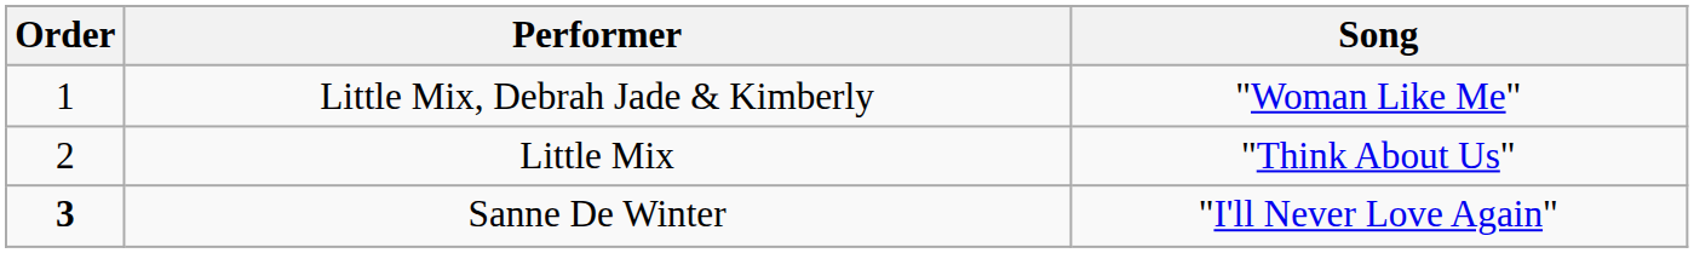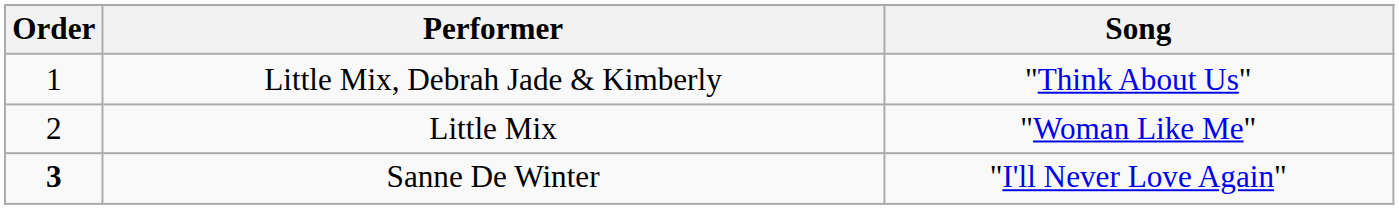Little Mix, Debrah Jade & Kimberly | Song: "Woman Like Me" -> "Think About Us"
Little Mix | Song: "Think About Us" -> "Woman Like Me"
